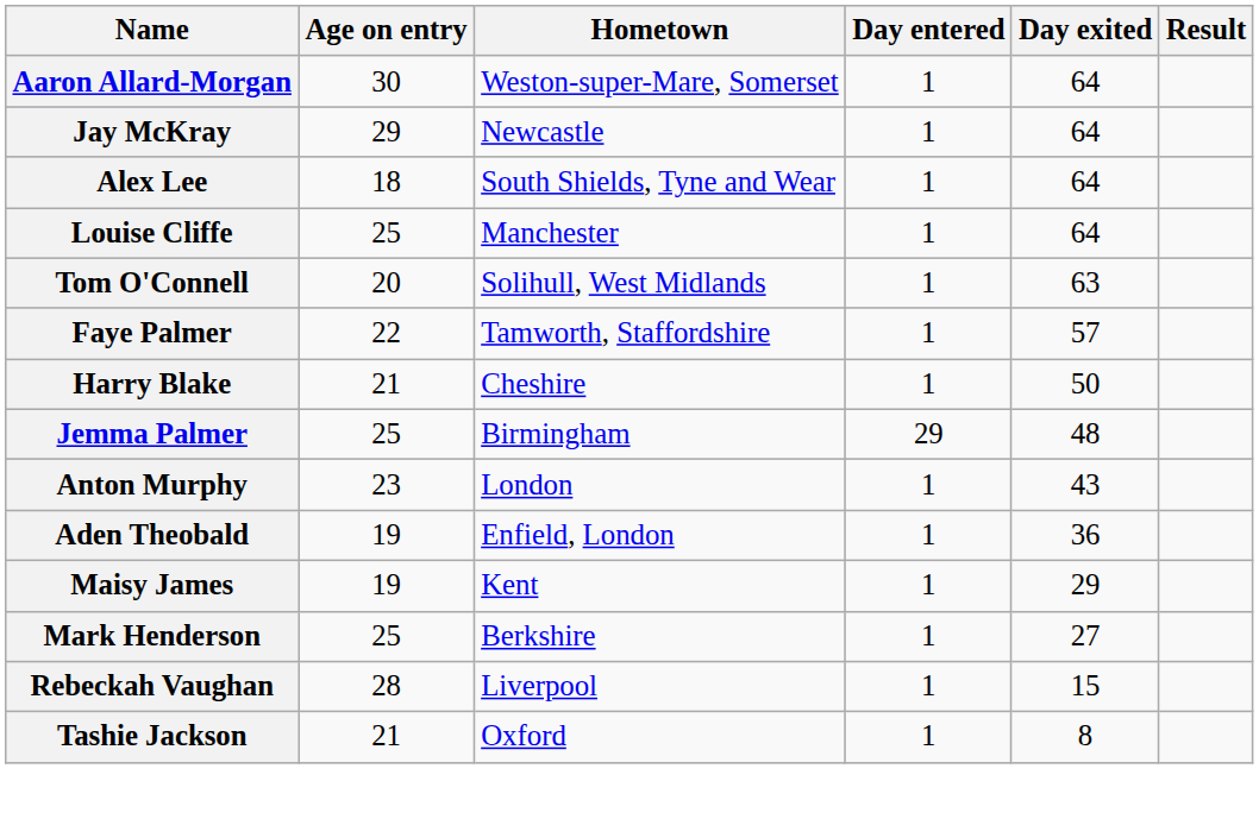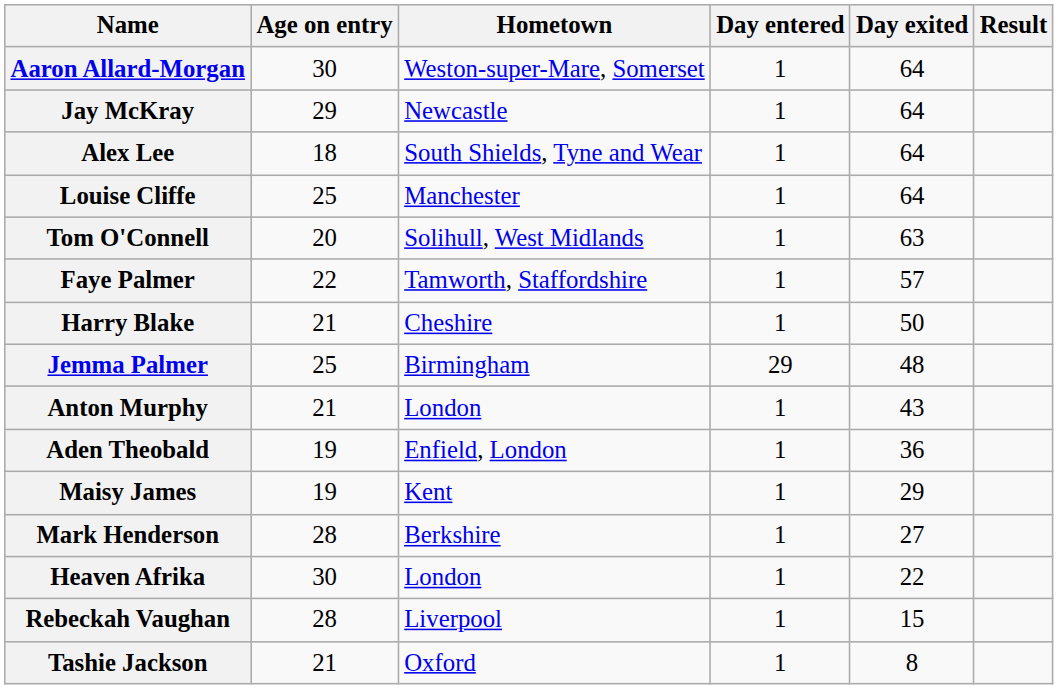Anton Murphy | Age on entry: 23 -> 21
Mark Henderson | Age on entry: 25 -> 28
+ row: Heaven Afrika | 30 | London | 1 | 22
